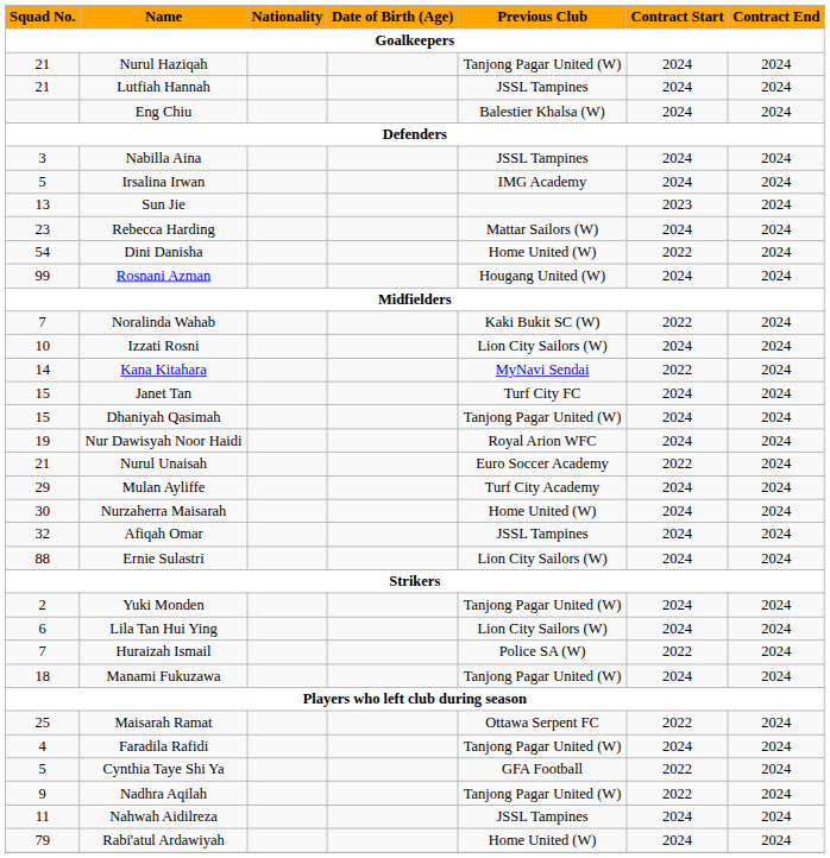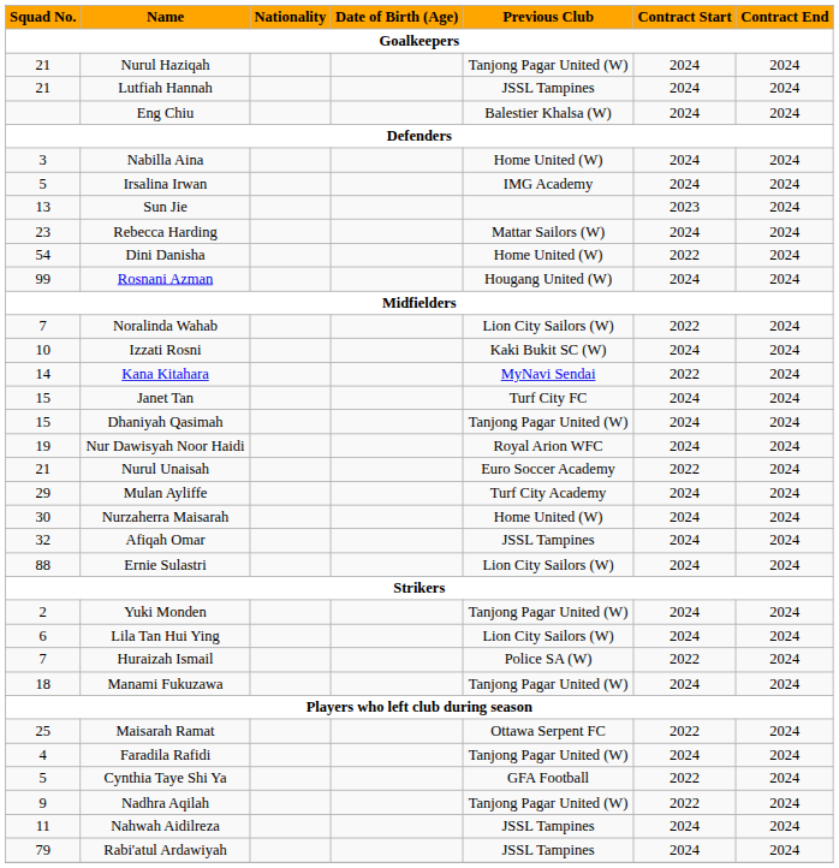Nabilla Aina | Previous Club: JSSL Tampines -> Home United (W)
Noralinda Wahab | Previous Club: Kaki Bukit SC (W) -> Lion City Sailors (W)
Izzati Rosni | Previous Club: Lion City Sailors (W) -> Kaki Bukit SC (W)
Rabi'atul Ardawiyah | Previous Club: Home United (W) -> JSSL Tampines
